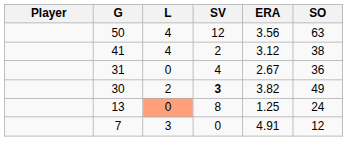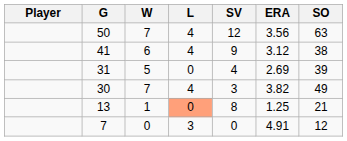+ column: W | 7 | 6 | 5 | 7 | 1 | 0
41 | SV: 2 -> 9
31 | ERA: 2.67 -> 2.69
31 | SO: 36 -> 39
30 | L: 2 -> 4
30 | SV: bold -> normal
13 | SO: 24 -> 21
